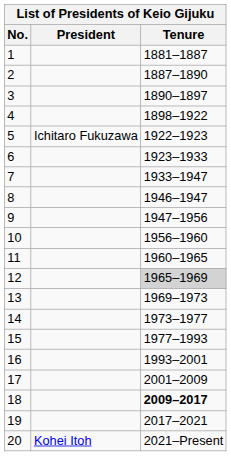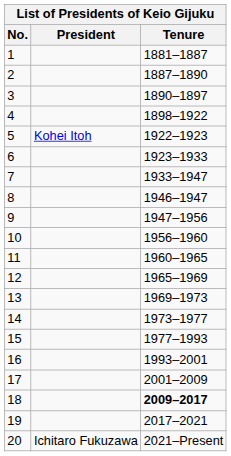5 | President: Ichitaro Fukuzawa -> Kohei Itoh
12 | Tenure: lightgrey background -> no background
20 | President: Kohei Itoh -> Ichitaro Fukuzawa
